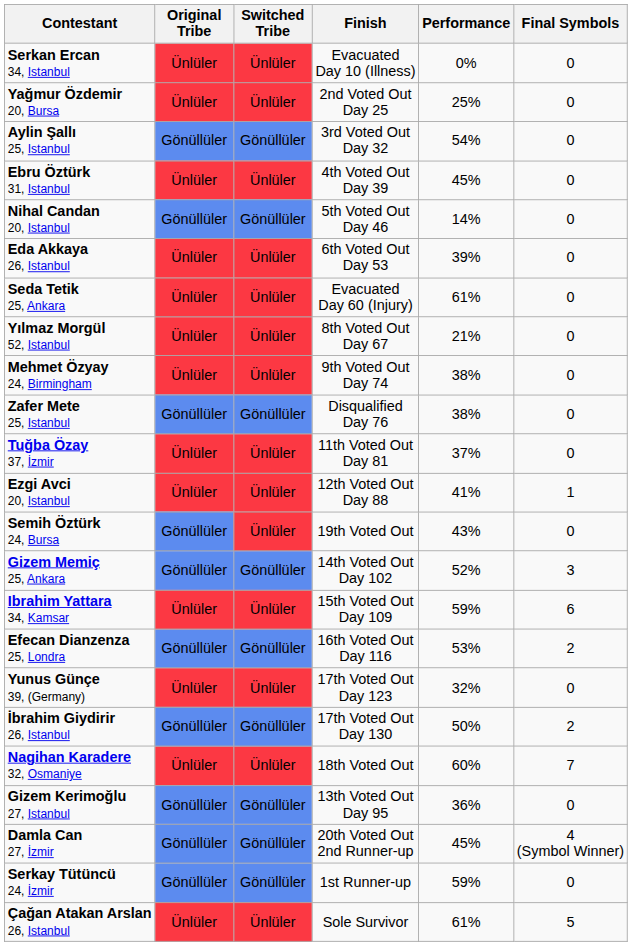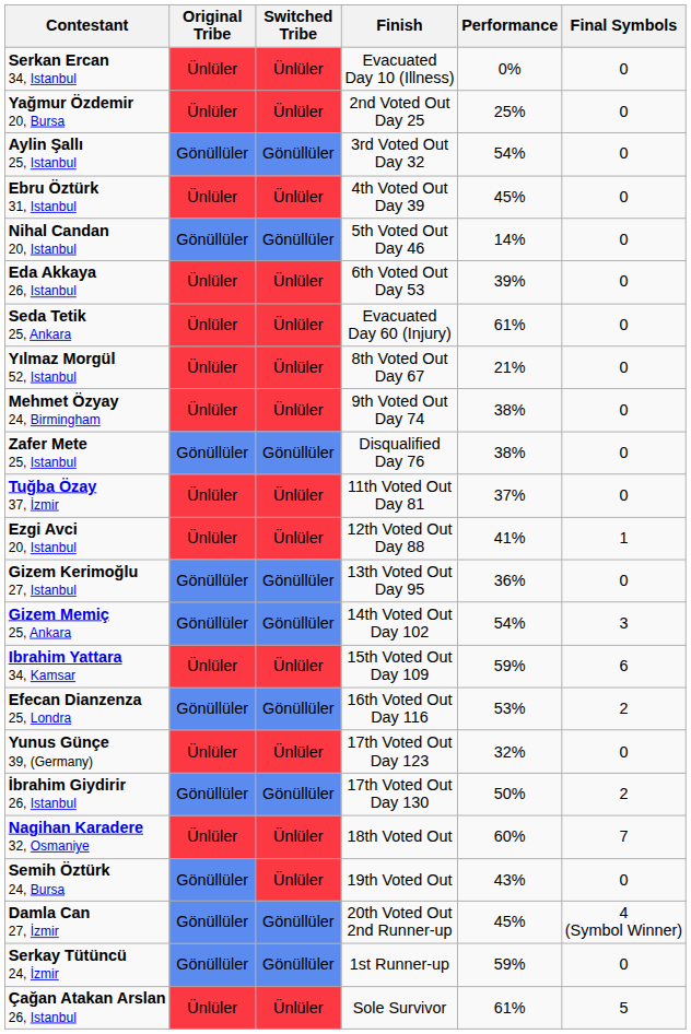rows swapped: Gizem Kerimoğlu 27, Istanbul <-> Semih Öztürk 24, Bursa
Gizem Memiç 25, Ankara | Performance: 52% -> 54%
